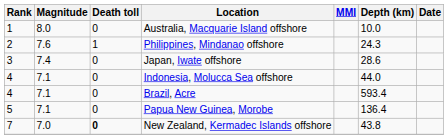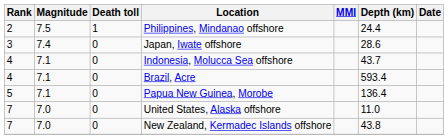- row: 1 | 8.0 | 0 | Australia, Macquarie Island offshore | 10.0
Philippines, Mindanao offshore | Magnitude: 7.6 -> 7.5
Philippines, Mindanao offshore | Depth (km): 24.3 -> 24.4
Indonesia, Molucca Sea offshore | Depth (km): 44.0 -> 43.7
+ row: 7 | 7.0 | 0 | United States, Alaska offshore | 11.0
New Zealand, Kermadec Islands offshore | Death toll: bold -> normal
